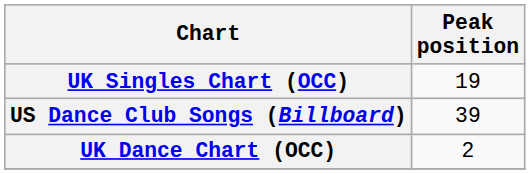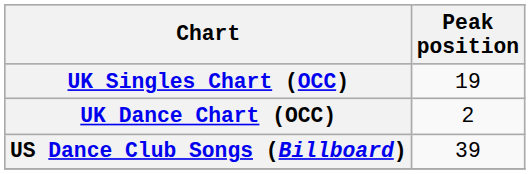rows swapped: UK Dance Chart (OCC) <-> US Dance Club Songs (Billboard)
